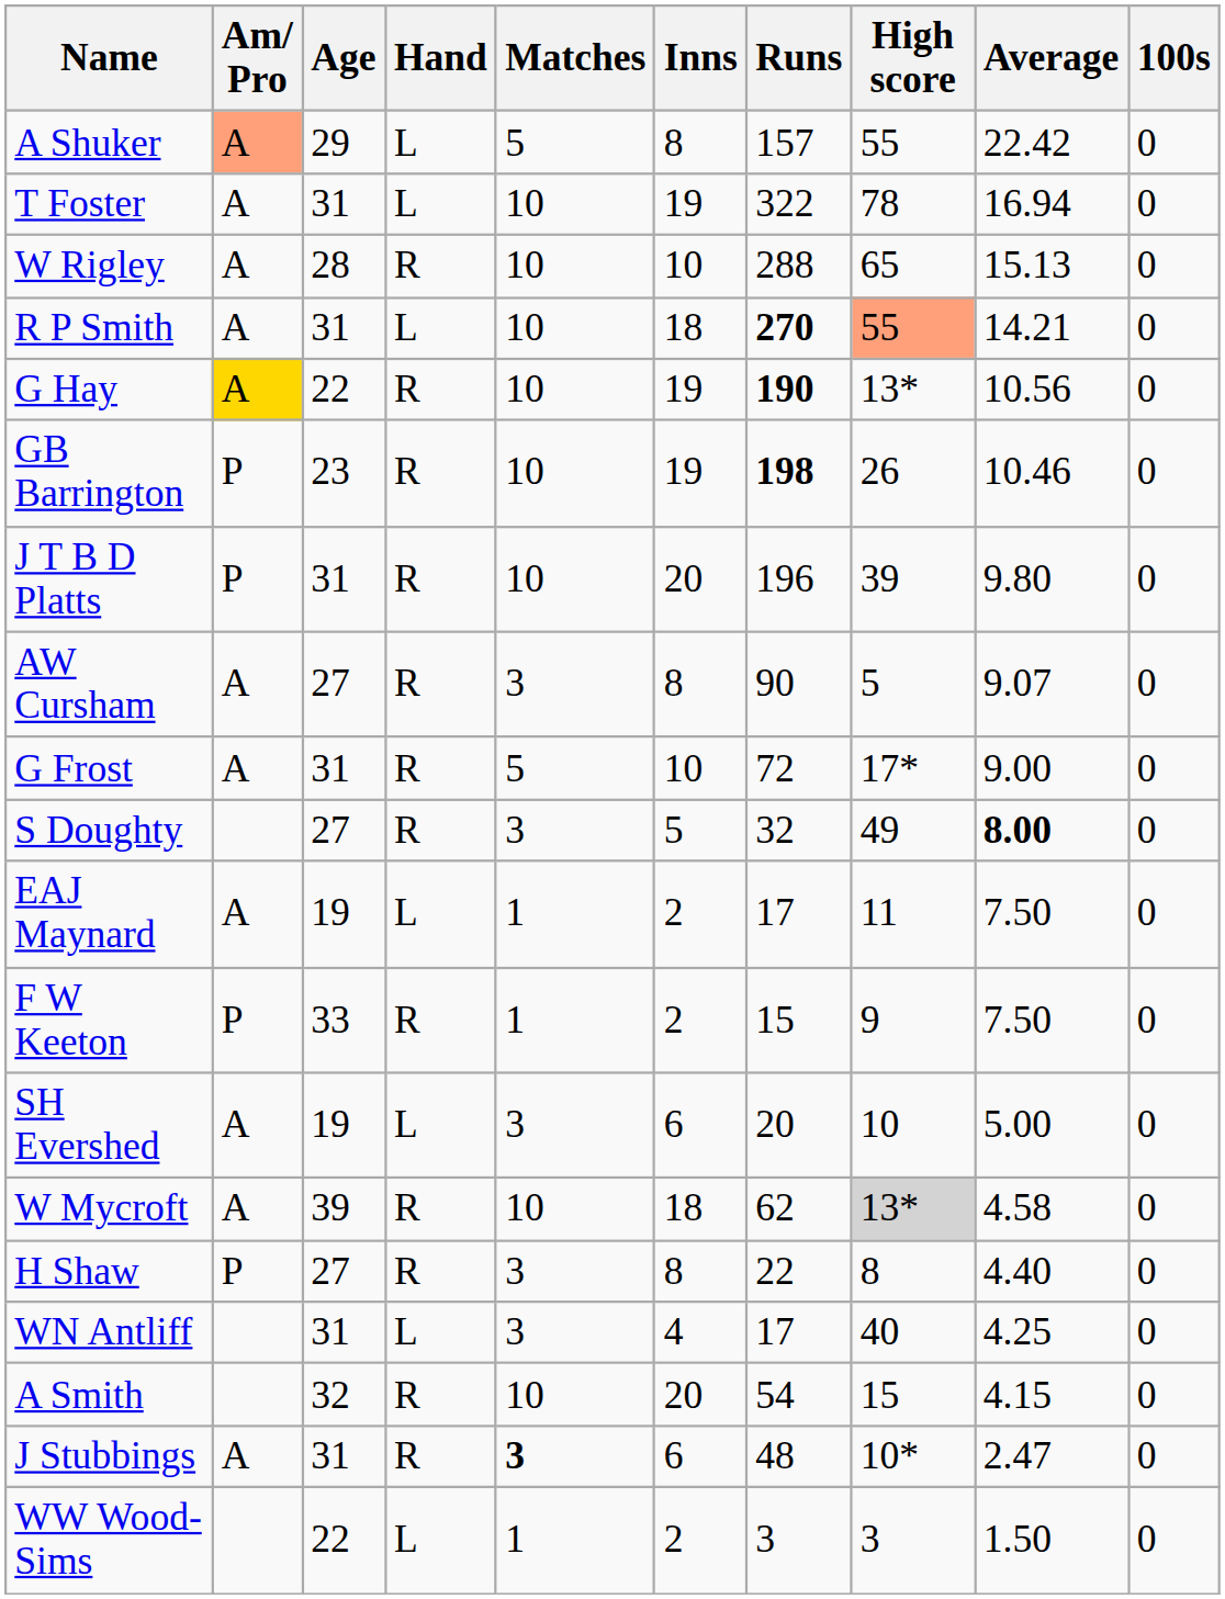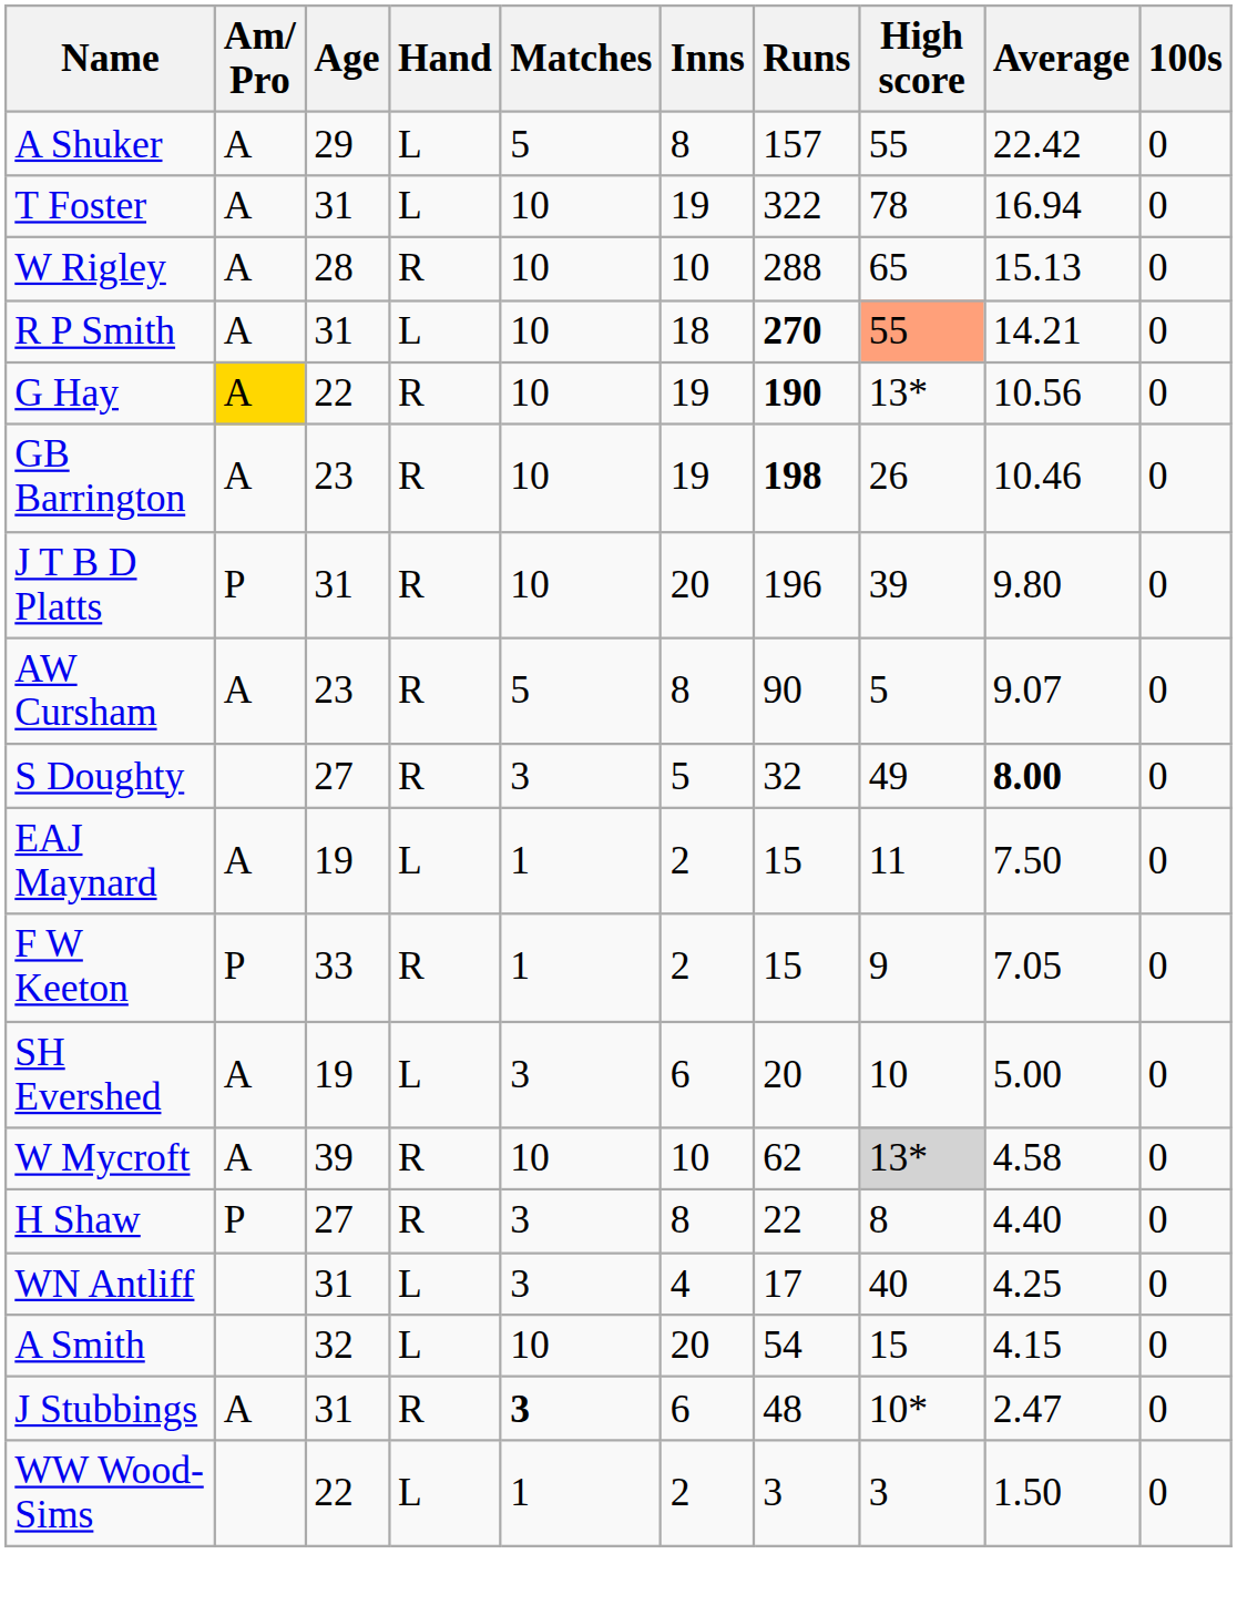A Shuker | Am/ Pro: lightsalmon background -> no background
GB Barrington | Am/ Pro: P -> A
AW Cursham | Age: 27 -> 23
AW Cursham | Matches: 3 -> 5
- row: G Frost | A | 31 | R | 5 | 10 | 72 | 17* | 9.00 | 0
EAJ Maynard | Runs: 17 -> 15
F W Keeton | Average: 7.50 -> 7.05
W Mycroft | Inns: 18 -> 10
A Smith | Hand: R -> L
